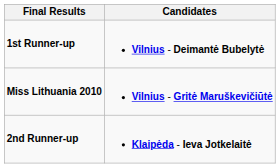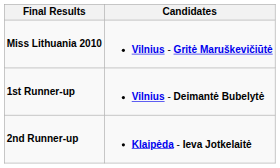rows swapped: Miss Lithuania 2010 <-> 1st Runner-up
